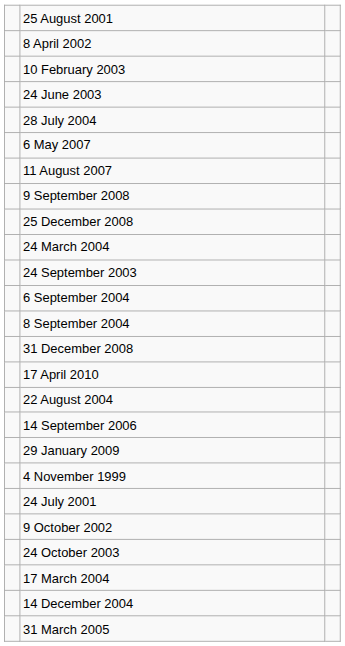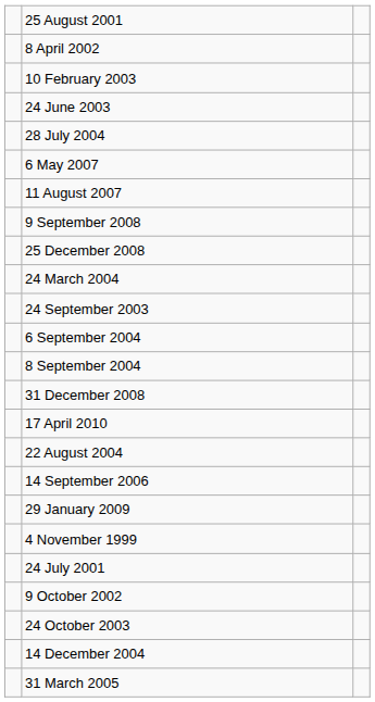- row: 17 March 2004
